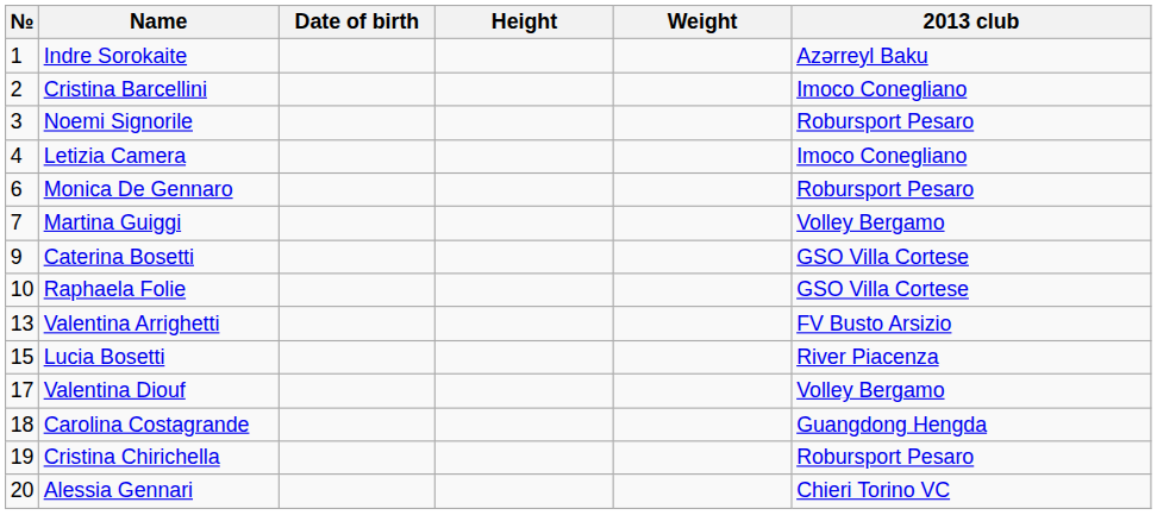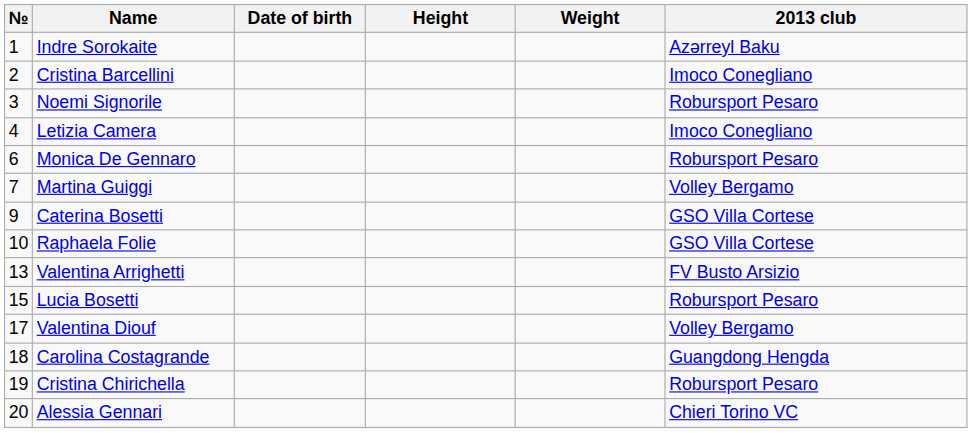Lucia Bosetti | 2013 club: River Piacenza -> Robursport Pesaro
